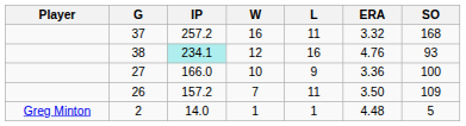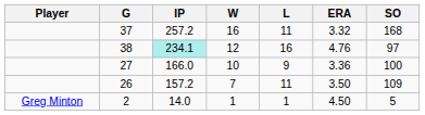38 | SO: 93 -> 97
2 | ERA: 4.48 -> 4.50
